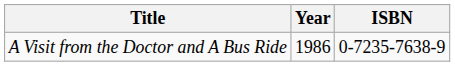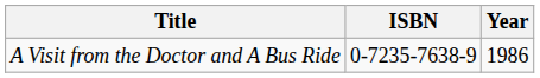columns swapped: Year <-> ISBN
